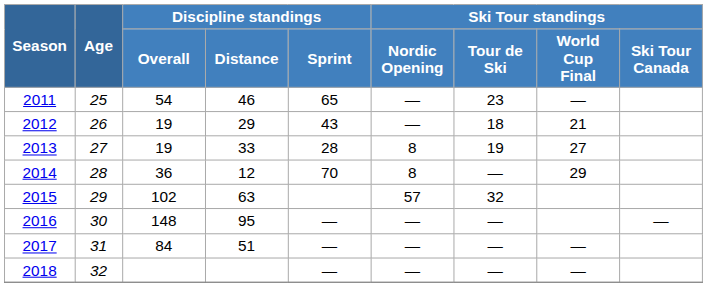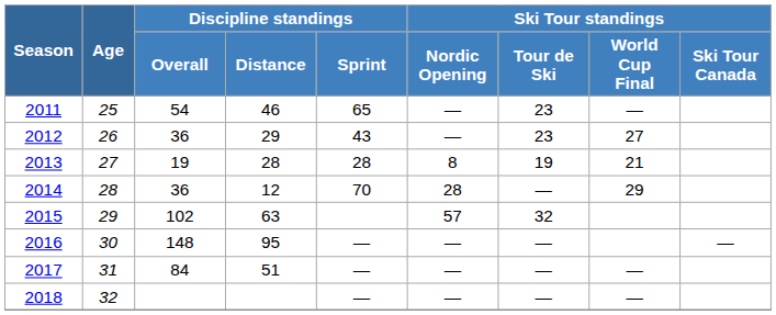2012 | Discipline standings / Overall: 19 -> 36
2012 | Ski Tour standings / Tour de Ski: 18 -> 23
2012 | Ski Tour standings / World Cup Final: 21 -> 27
2013 | Discipline standings / Distance: 33 -> 28
2013 | Ski Tour standings / World Cup Final: 27 -> 21
2014 | Ski Tour standings / Nordic Opening: 8 -> 28
